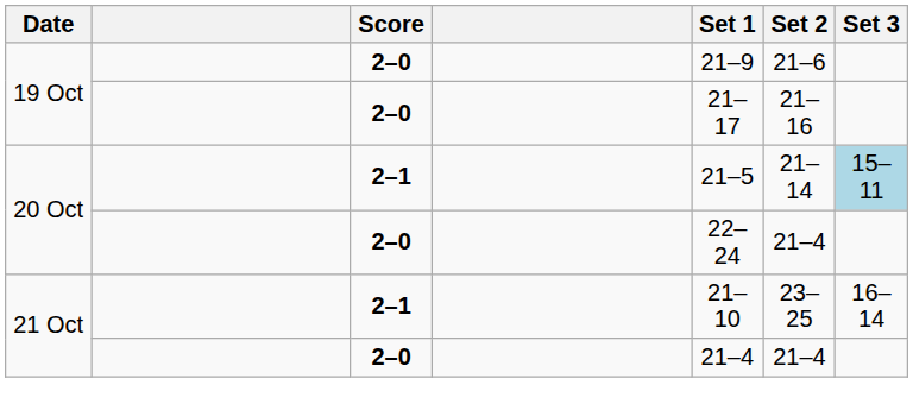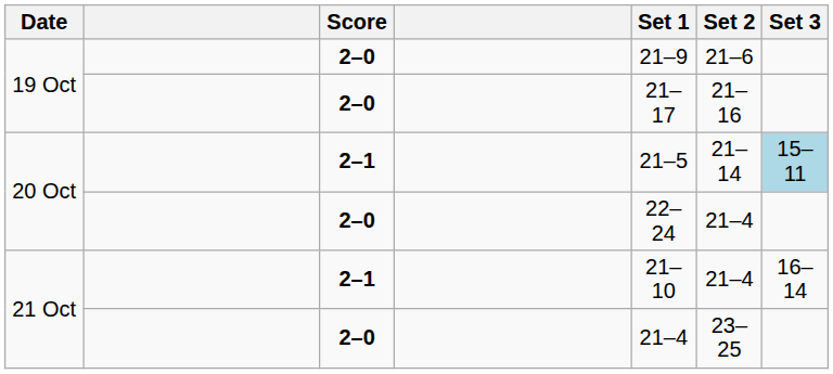21 Oct / 2–1 | Set 2: 23–25 -> 21–4
21 Oct / 2–0 | Set 2: 21–4 -> 23–25
